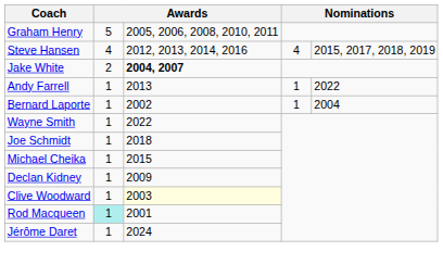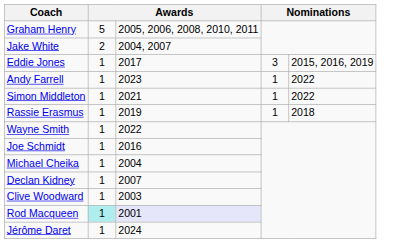- row: Steve Hansen | 4 | 2012, 2013, 2014, 2016 | 4 | 2015, 2017, 2018, 2019
Jake White | column 3: bold -> normal
+ row: Eddie Jones | 1 | 2017 | 3 | 2015, 2016, 2019
Andy Farrell | column 3: 2013 -> 2023
+ row: Simon Middleton | 1 | 2021 | 1 | 2022
+ row: Rassie Erasmus | 1 | 2019 | 1 | 2018
- row: Bernard Laporte | 1 | 2002 | 1 | 2004
Joe Schmidt | column 3: 2018 -> 2016
Michael Cheika | column 3: 2015 -> 2004
Declan Kidney | column 3: 2009 -> 2007
Clive Woodward | column 3: lightyellow background -> no background
Rod Macqueen | column 3: no background -> lavender background
